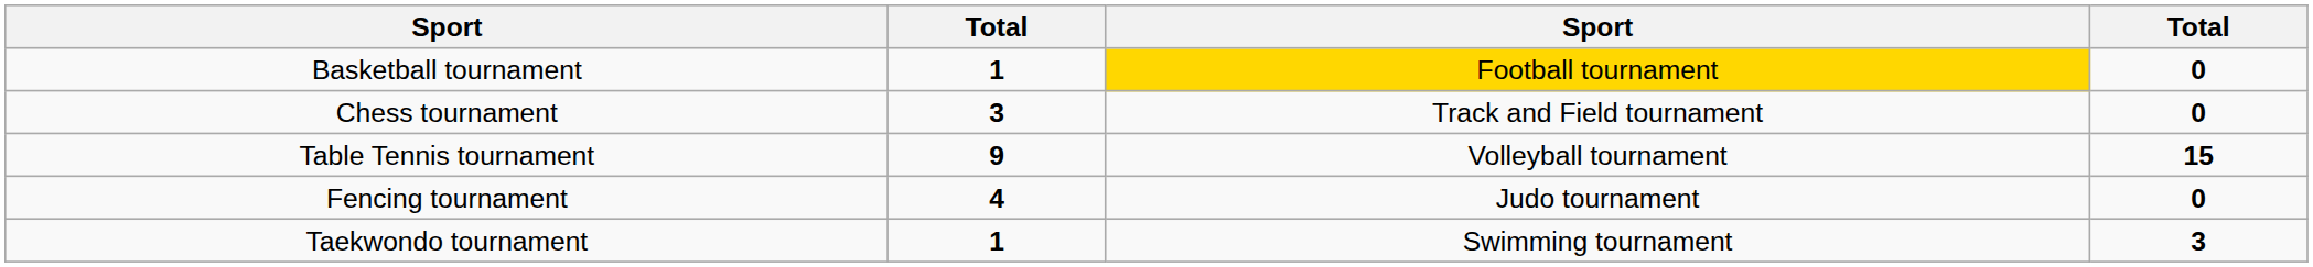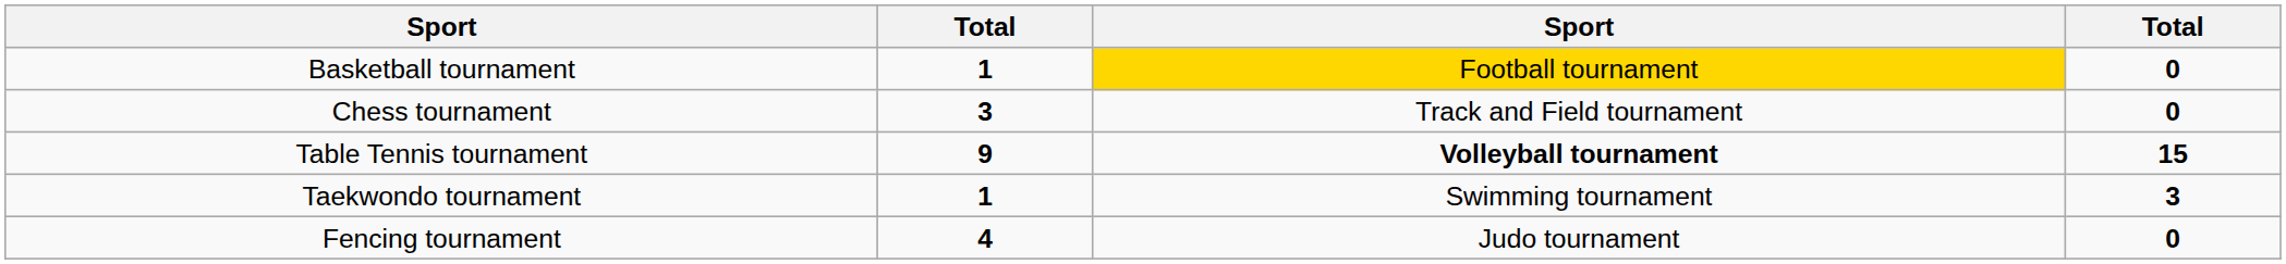Table Tennis tournament | column 3: normal -> bold
rows swapped: Taekwondo tournament <-> Fencing tournament
